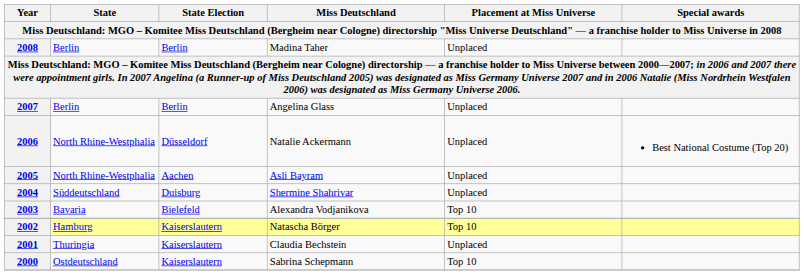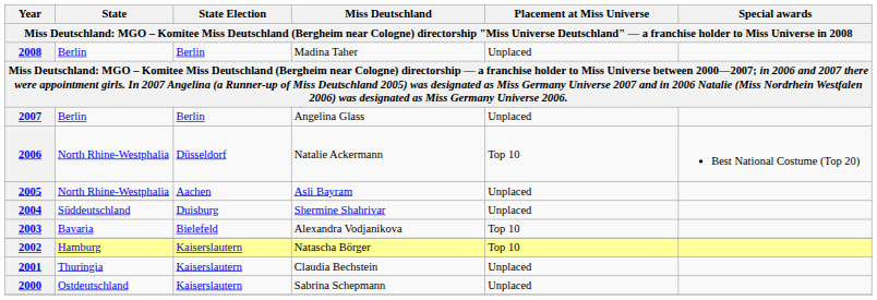2006 | Placement at Miss Universe: Unplaced -> Top 10
2000 | Placement at Miss Universe: Top 10 -> Unplaced
